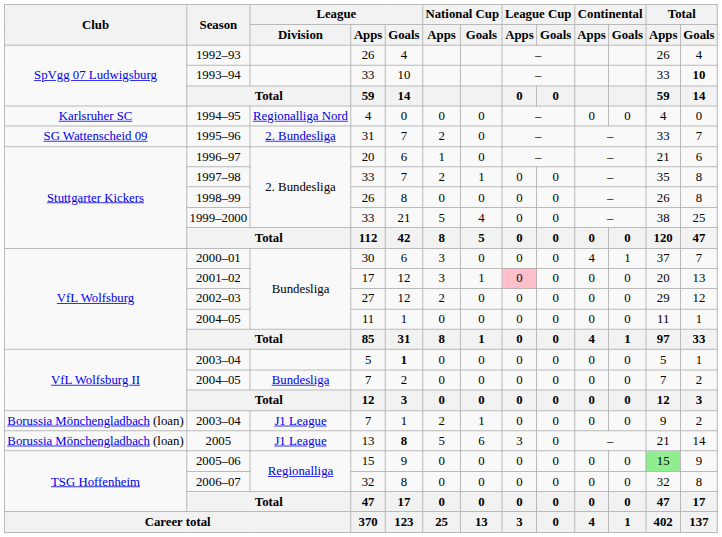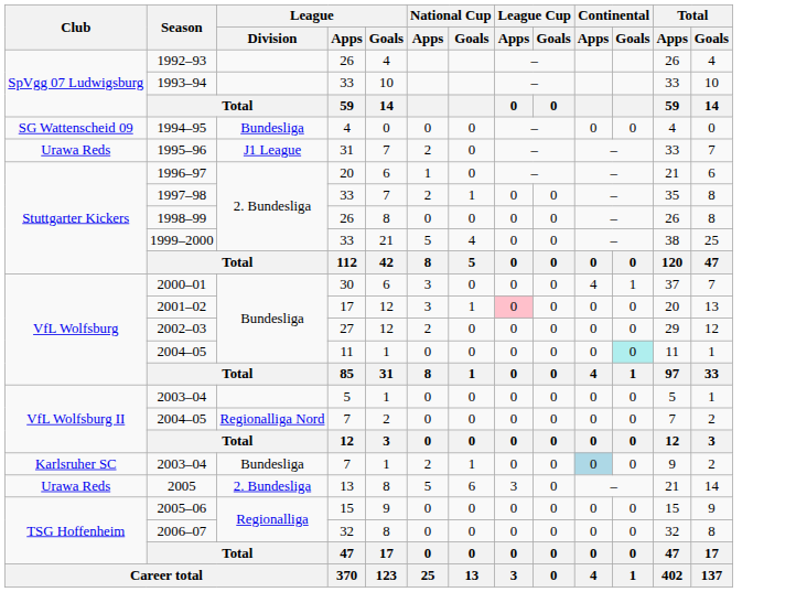1993–94 | Total / Goals: bold -> normal
1994–95 | Club: Karlsruher SC -> SG Wattenscheid 09
1994–95 | League / Division: Regionalliga Nord -> Bundesliga
1995–96 | Club: SG Wattenscheid 09 -> Urawa Reds
1995–96 | League / Division: 2. Bundesliga -> J1 League
2004–05 / 11 | Continental / Goals: no background -> paleturquoise background
2003–04 / 5 | League / Goals: bold -> normal
2004–05 / 7 | League / Division: Bundesliga -> Regionalliga Nord
2003–04 / 7 | Club: Borussia Mönchengladbach (loan) -> Karlsruher SC
2003–04 / 7 | League / Division: J1 League -> Bundesliga
2003–04 / 7 | Continental / Apps: no background -> lightblue background
2005 | Club: Borussia Mönchengladbach (loan) -> Urawa Reds
2005 | League / Division: J1 League -> 2. Bundesliga
2005 | League / Goals: bold -> normal
2005–06 | Total / Apps: lightgreen background -> no background
